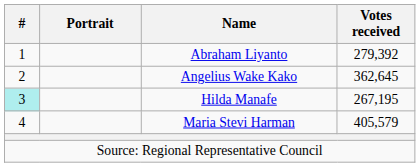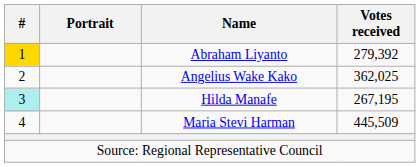Abraham Liyanto | #: no background -> gold background
Angelius Wake Kako | Votes received: 362,645 -> 362,025
Maria Stevi Harman | Votes received: 405,579 -> 445,509
